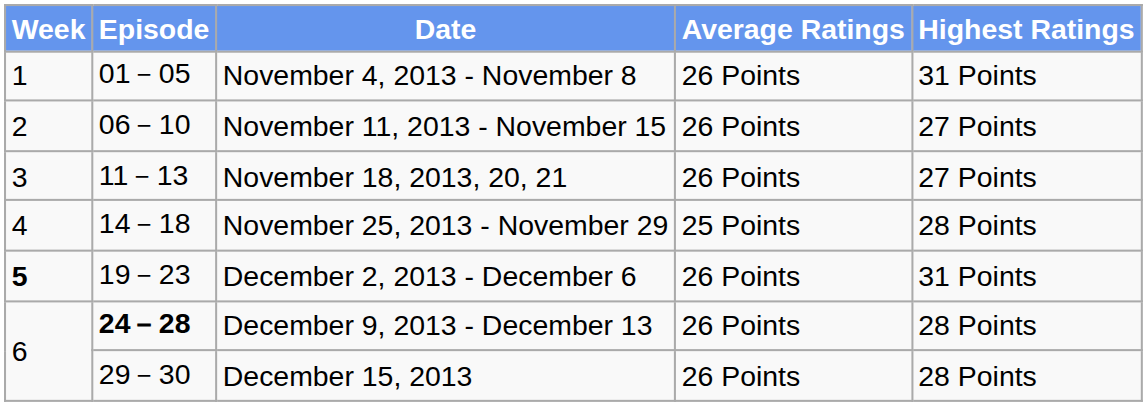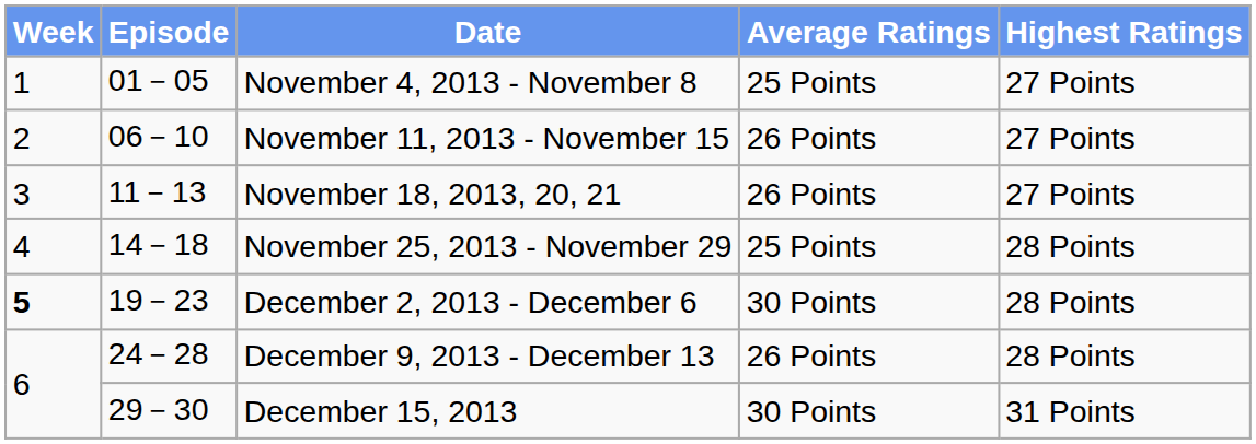November 4, 2013 - November 8 | Average Ratings: 26 Points -> 25 Points
November 4, 2013 - November 8 | Highest Ratings: 31 Points -> 27 Points
December 2, 2013 - December 6 | Average Ratings: 26 Points -> 30 Points
December 2, 2013 - December 6 | Highest Ratings: 31 Points -> 28 Points
December 9, 2013 - December 13 | Episode: bold -> normal
December 15, 2013 | Average Ratings: 26 Points -> 30 Points
December 15, 2013 | Highest Ratings: 28 Points -> 31 Points
